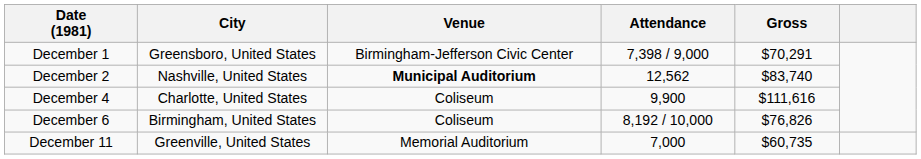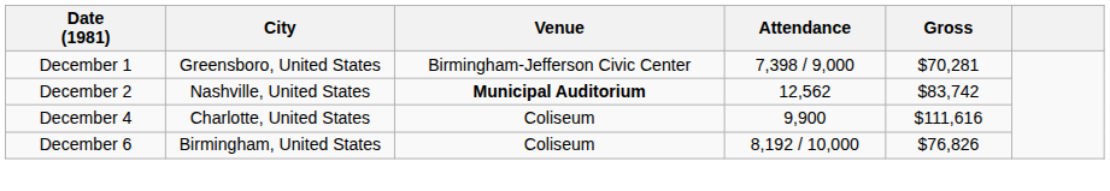December 1 | Gross: $70,291 -> $70,281
December 2 | Gross: $83,740 -> $83,742
- row: December 11 | Greenville, United States | Memorial Auditorium | 7,000 | $60,735
